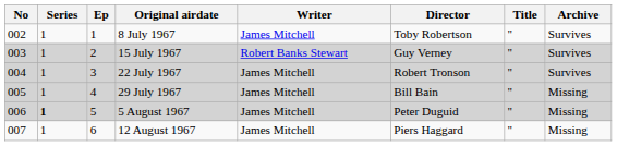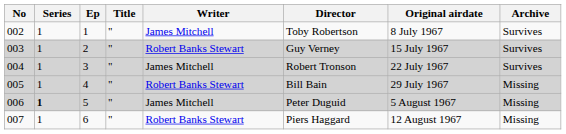columns swapped: Title <-> Original airdate
005 | Writer: James Mitchell -> Robert Banks Stewart
007 | Writer: James Mitchell -> Robert Banks Stewart
